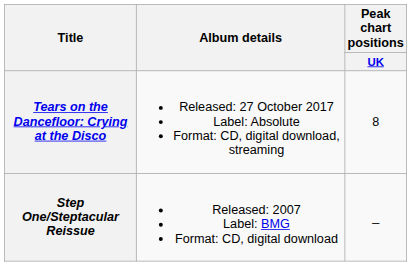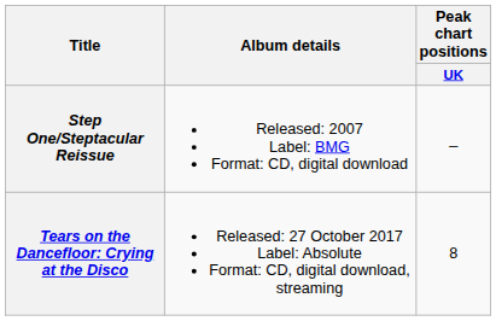rows swapped: Step One/Steptacular Reissue <-> Tears on the Dancefloor: Crying at the Disco
